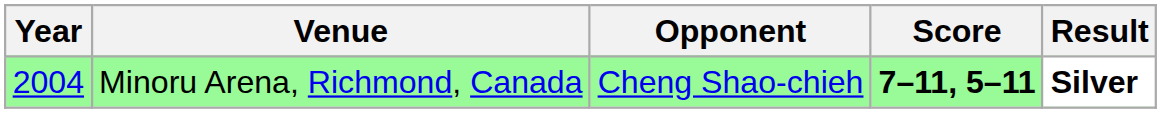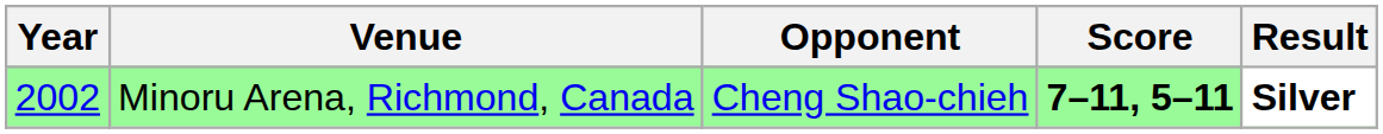Minoru Arena, Richmond, Canada | Year: 2004 -> 2002
